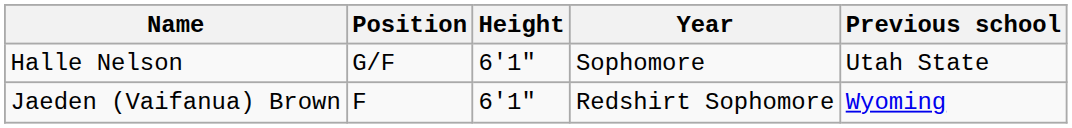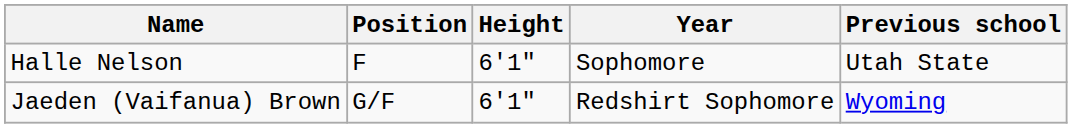Halle Nelson | Position: G/F -> F
Jaeden (Vaifanua) Brown | Position: F -> G/F
